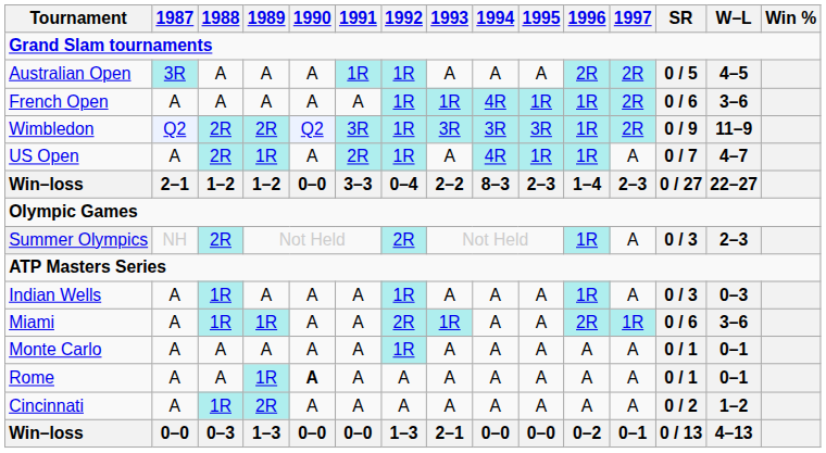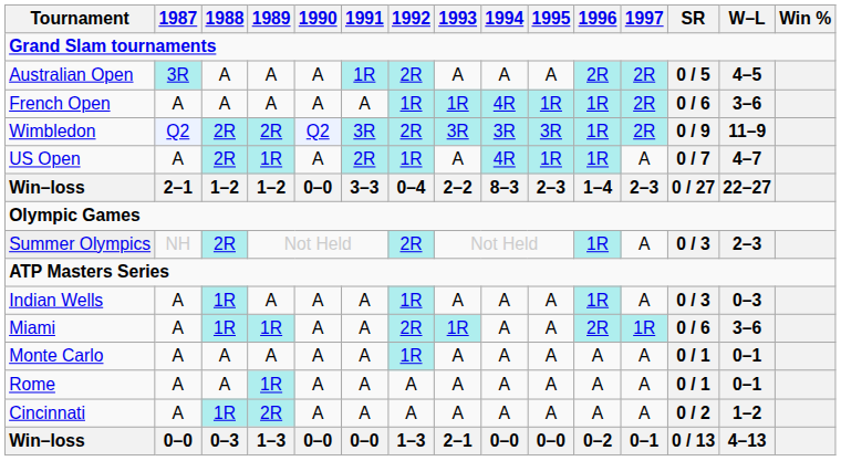Australian Open | 1992: 1R -> 2R
Wimbledon | 1992: 1R -> 2R
Rome | 1990: bold -> normal
